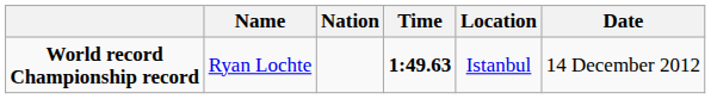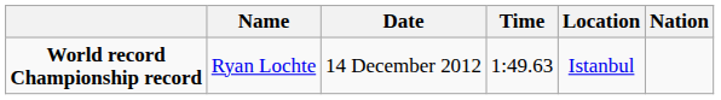columns swapped: Nation <-> Date
World record Championship record | Time: bold -> normal
